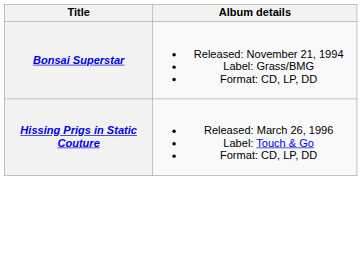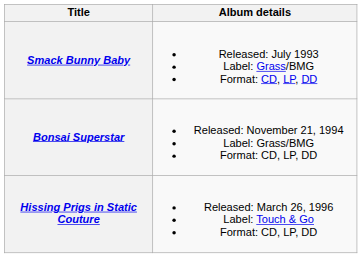+ row: Smack Bunny Baby | Released: July 1993 Label: Grass/BMG Format: CD, LP, DD
